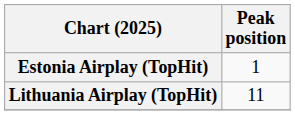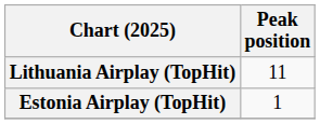rows swapped: Estonia Airplay (TopHit) <-> Lithuania Airplay (TopHit)
